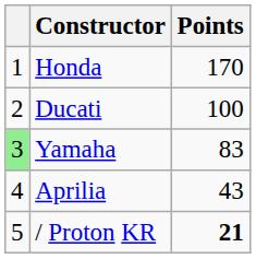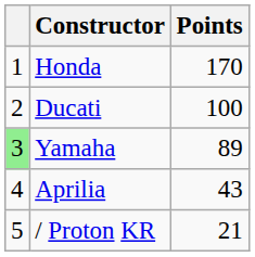Yamaha | Points: 83 -> 89
/ Proton KR | Points: bold -> normal
